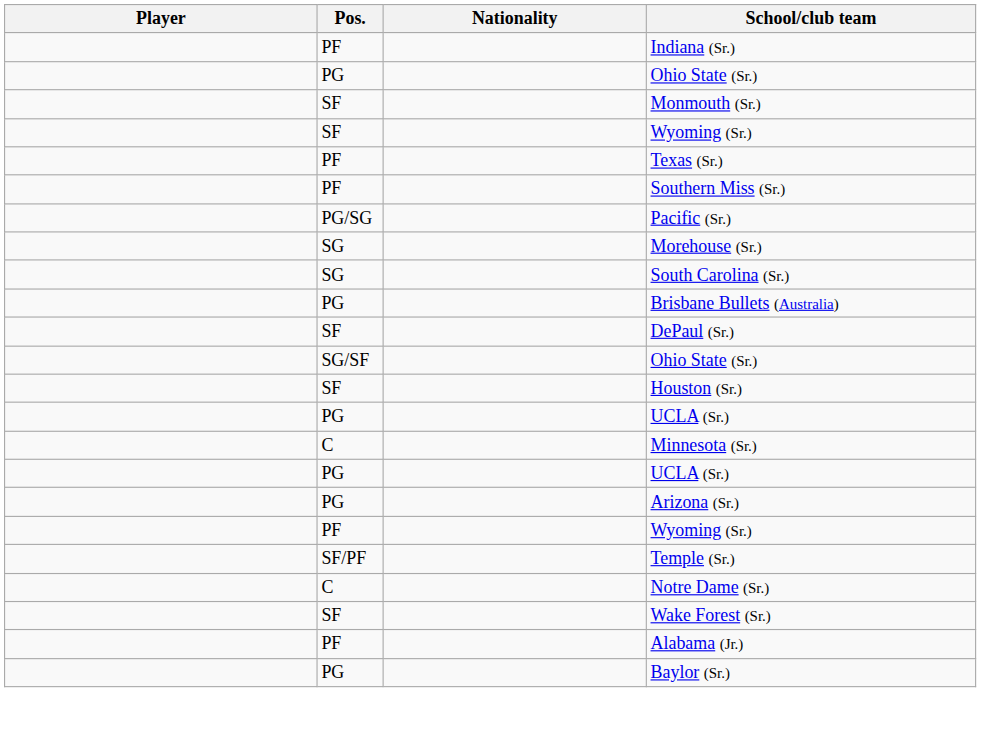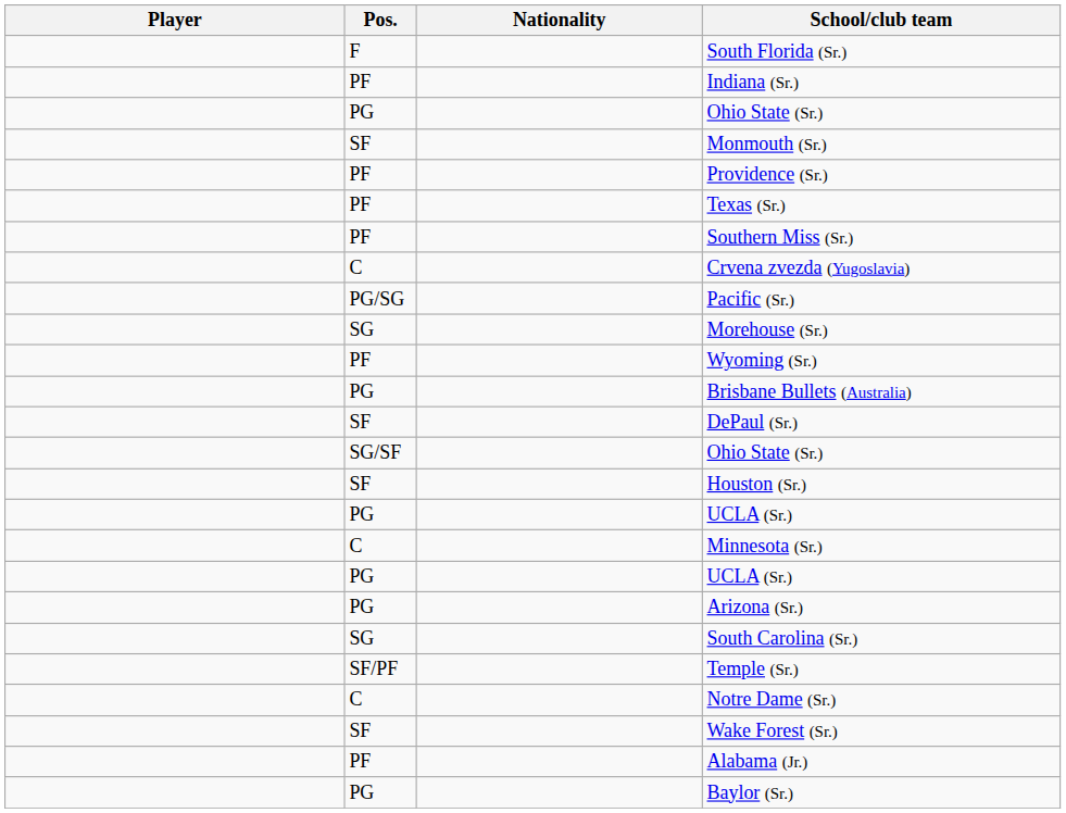+ row: F | South Florida (Sr.)
+ row: PF | Providence (Sr.)
- row: SF | Wyoming (Sr.)
+ row: C | Crvena zvezda (Yugoslavia)
rows swapped: South Carolina (Sr.) <-> PF / Wyoming (Sr.)
